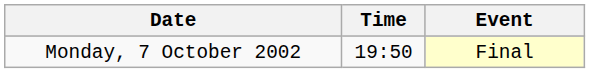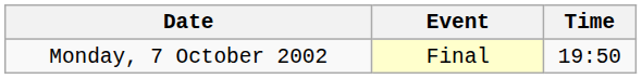columns swapped: Time <-> Event
